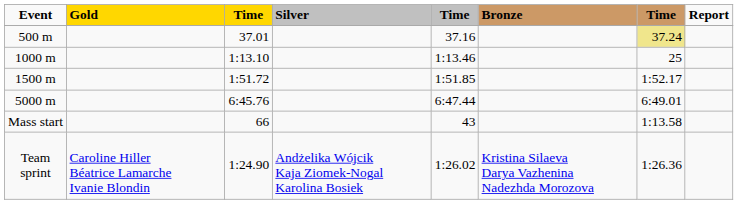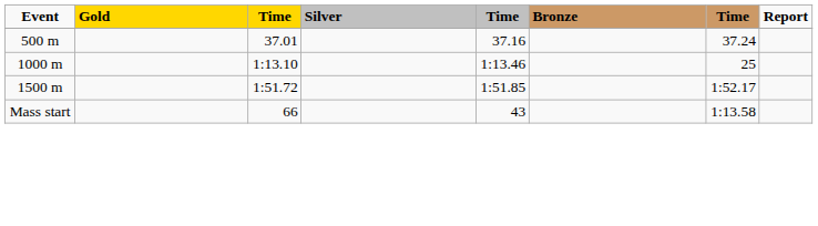500 m | column 7: khaki background -> no background
- row: 5000 m | 6:45.76 | 6:47.44 | 6:49.01
- row: Team sprint | Caroline Hiller Béatrice Lamarche Ivanie Blondin | 1:24.90 | Andżelika Wójcik Kaja Ziomek-Nogal Karolina Bosiek | 1:26.02 | Kristina Silaeva Darya Vazhenina Nadezhda Morozova | 1:26.36
